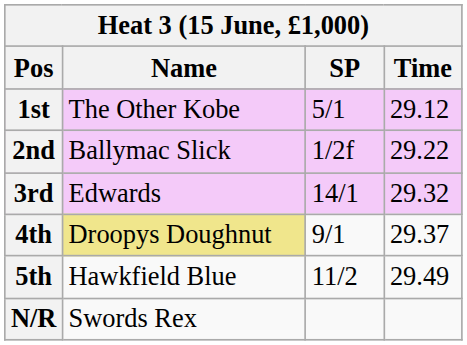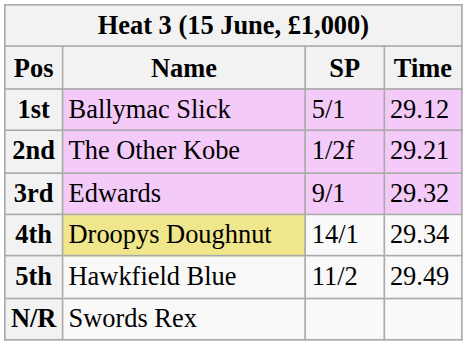1st | Name: The Other Kobe -> Ballymac Slick
2nd | Name: Ballymac Slick -> The Other Kobe
2nd | Time: 29.22 -> 29.21
3rd | SP: 14/1 -> 9/1
4th | SP: 9/1 -> 14/1
4th | Time: 29.37 -> 29.34
